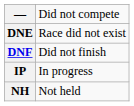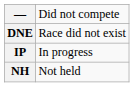- row: DNF | Did not finish
